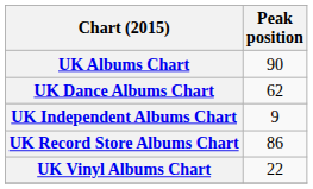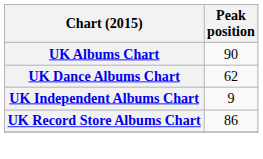- row: UK Vinyl Albums Chart | 22
